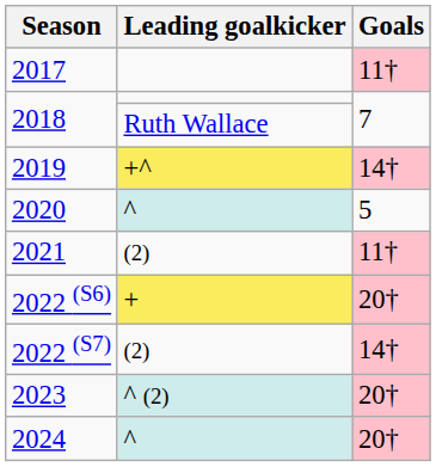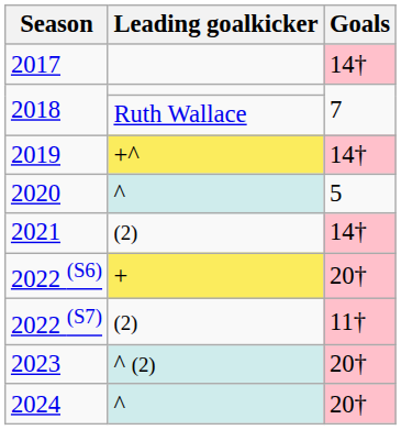2017 | Goals: 11† -> 14†
2021 | Goals: 11† -> 14†
2022 (S7) | Goals: 14† -> 11†
